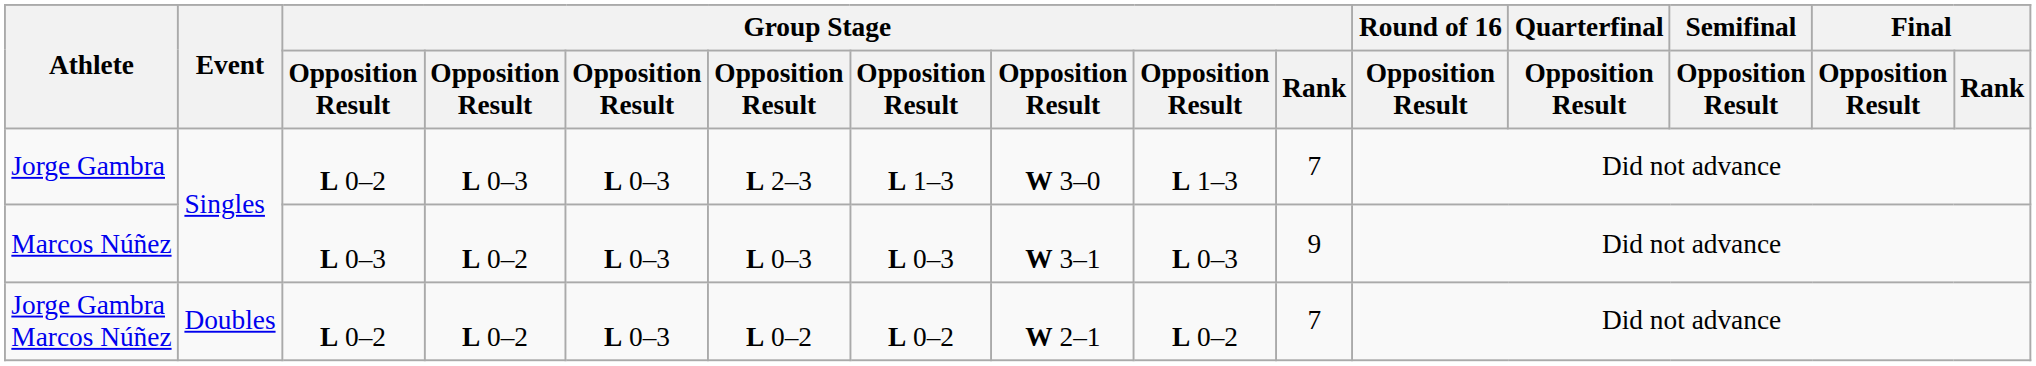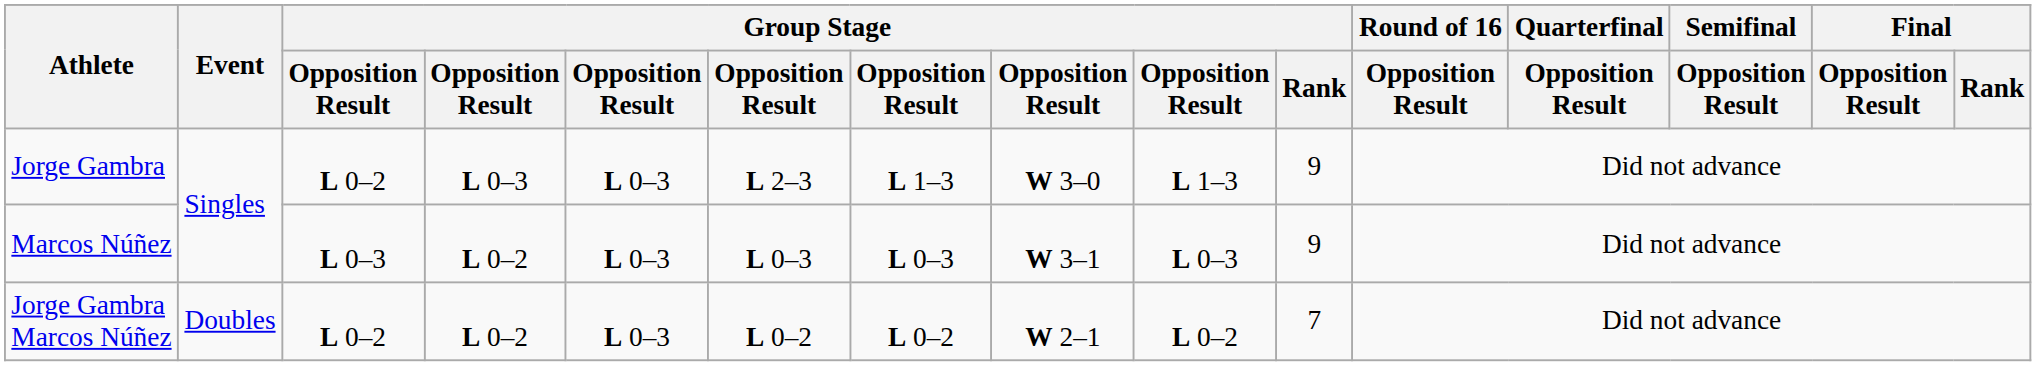Jorge Gambra | Group Stage / Rank: 7 -> 9
